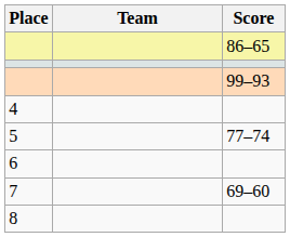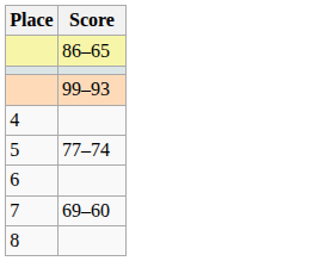- column: Team
